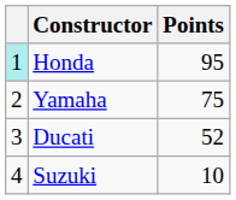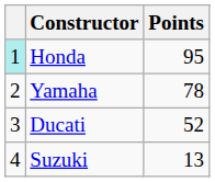Yamaha | Points: 75 -> 78
Suzuki | Points: 10 -> 13
